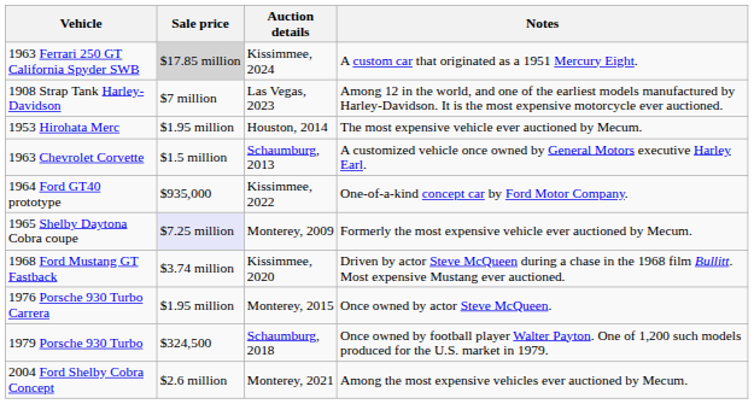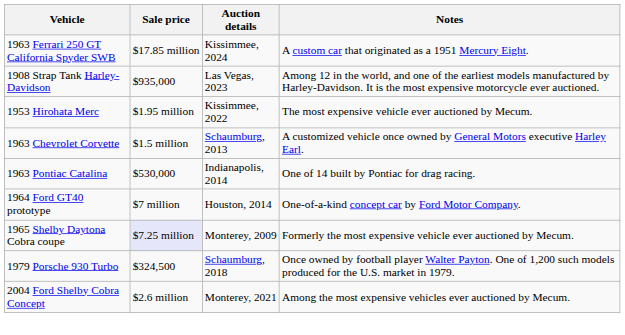1963 Ferrari 250 GT California Spyder SWB | Sale price: lightgrey background -> no background
1908 Strap Tank Harley-Davidson | Sale price: $7 million -> $935,000
1953 Hirohata Merc | Auction details: Houston, 2014 -> Kissimmee, 2022
+ row: 1963 Pontiac Catalina | $530,000 | Indianapolis, 2014 | One of 14 built by Pontiac for drag racing.
1964 Ford GT40 prototype | Sale price: $935,000 -> $7 million
1964 Ford GT40 prototype | Auction details: Kissimmee, 2022 -> Houston, 2014
- row: 1968 Ford Mustang GT Fastback | $3.74 million | Kissimmee, 2020 | Driven by actor Steve McQueen during a chase in the 1968 film Bullitt. Most expensive Mustang ever auctioned.
- row: 1976 Porsche 930 Turbo Carrera | $1.95 million | Monterey, 2015 | Once owned by actor Steve McQueen.
